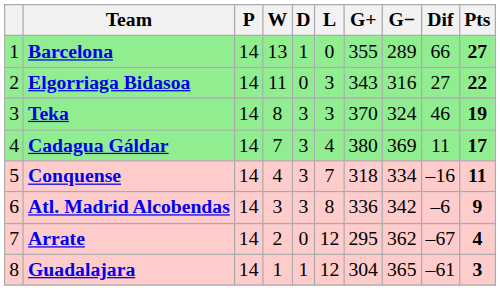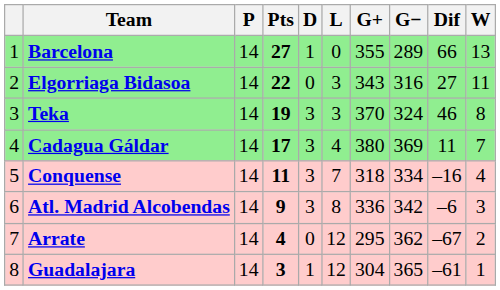columns swapped: W <-> Pts
